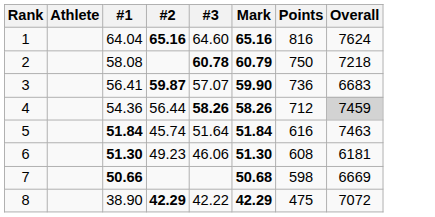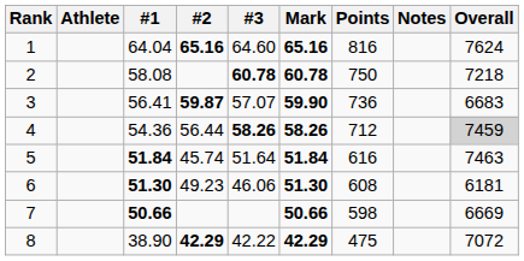+ column: Notes
2 | Mark: 60.79 -> 60.78
7 | Mark: 50.68 -> 50.66
